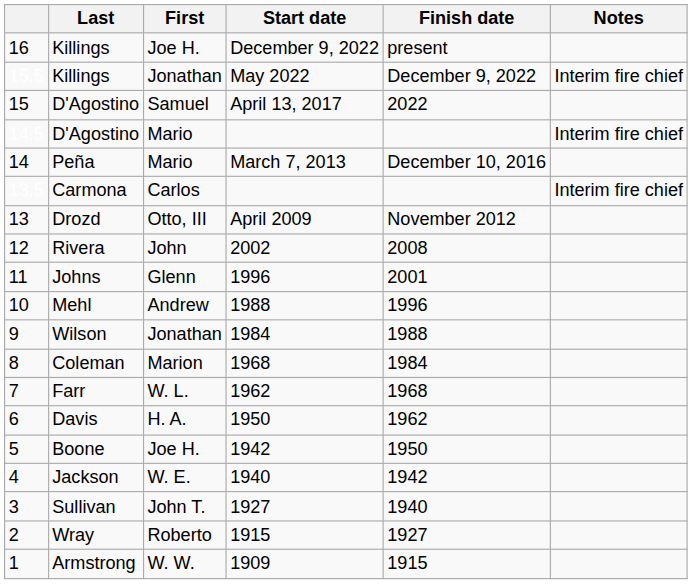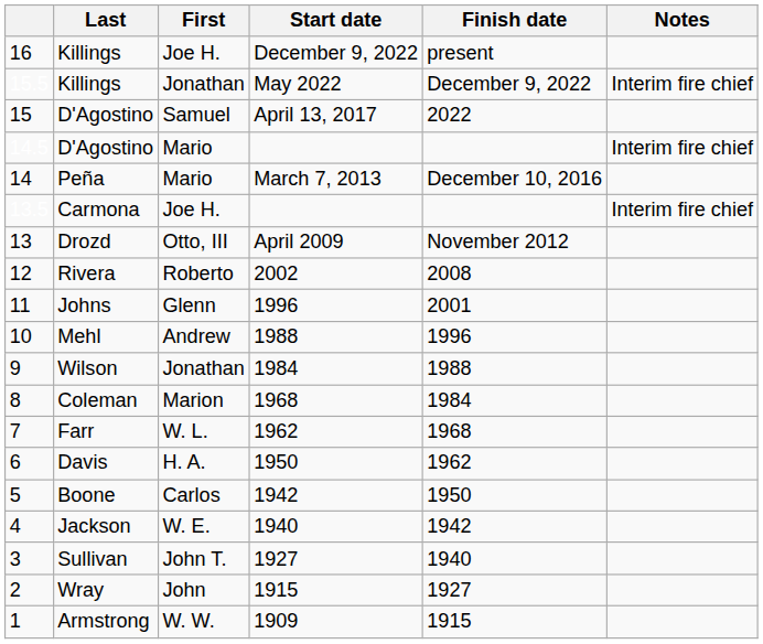13.5 | First: Carlos -> Joe H.
12 | First: John -> Roberto
5 | First: Joe H. -> Carlos
2 | First: Roberto -> John
